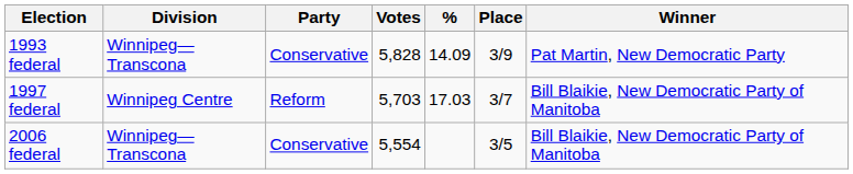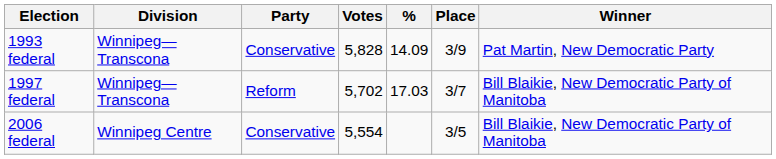1997 federal | Division: Winnipeg Centre -> Winnipeg—Transcona
1997 federal | Votes: 5,703 -> 5,702
2006 federal | Division: Winnipeg—Transcona -> Winnipeg Centre
